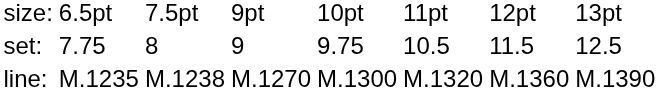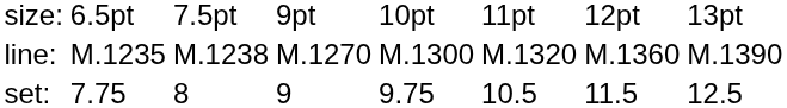rows swapped: set: <-> line:
